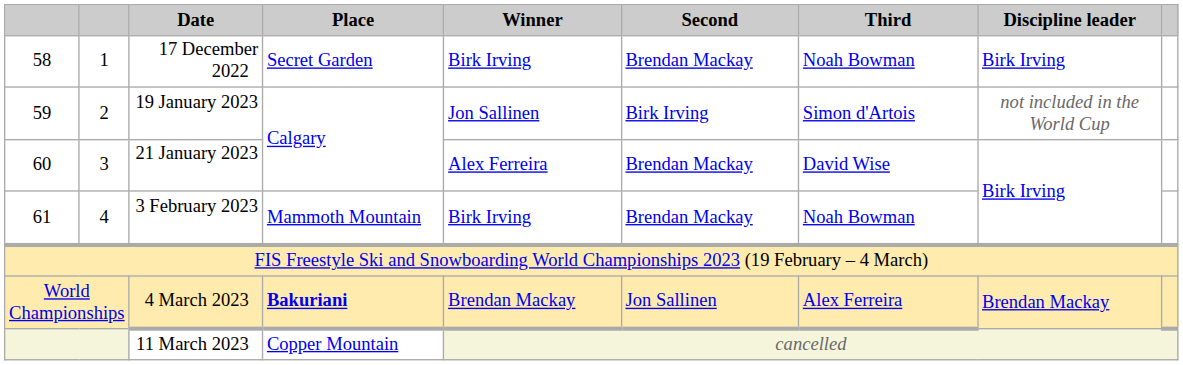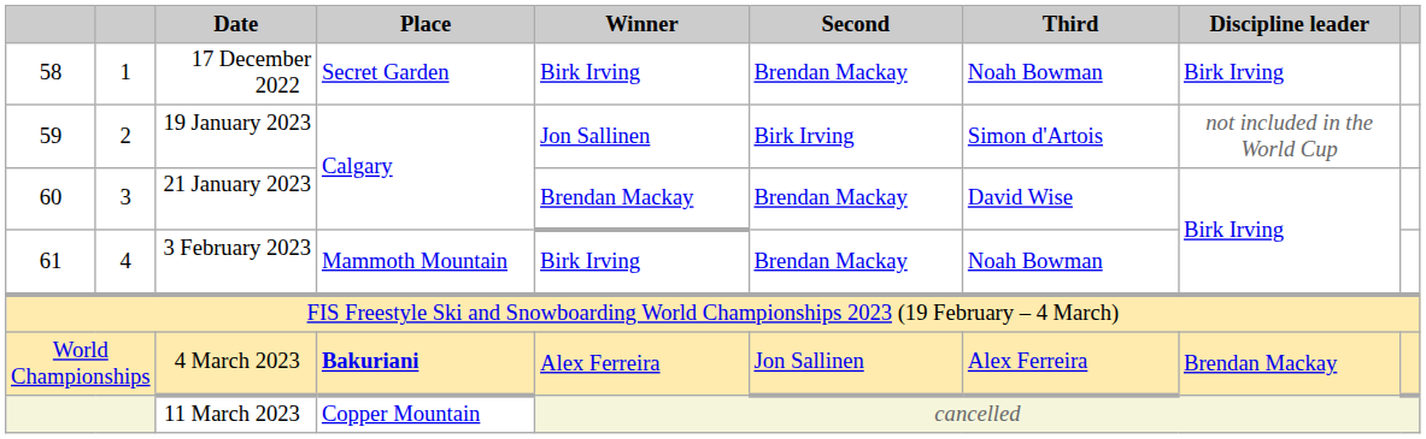21 January 2023 | Winner: Alex Ferreira -> Brendan Mackay
4 March 2023 | Winner: Brendan Mackay -> Alex Ferreira
